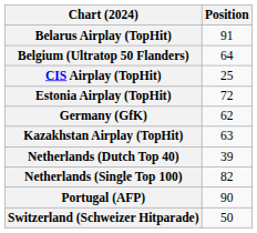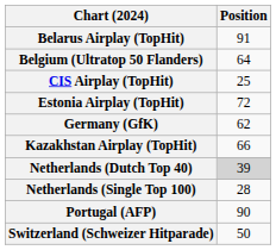Kazakhstan Airplay (TopHit) | Position: 63 -> 66
Netherlands (Dutch Top 40) | Position: no background -> lightgrey background
Netherlands (Single Top 100) | Position: 82 -> 28
